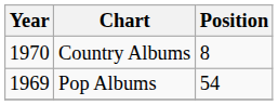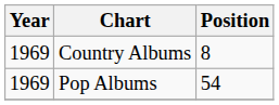Country Albums | Year: 1970 -> 1969
